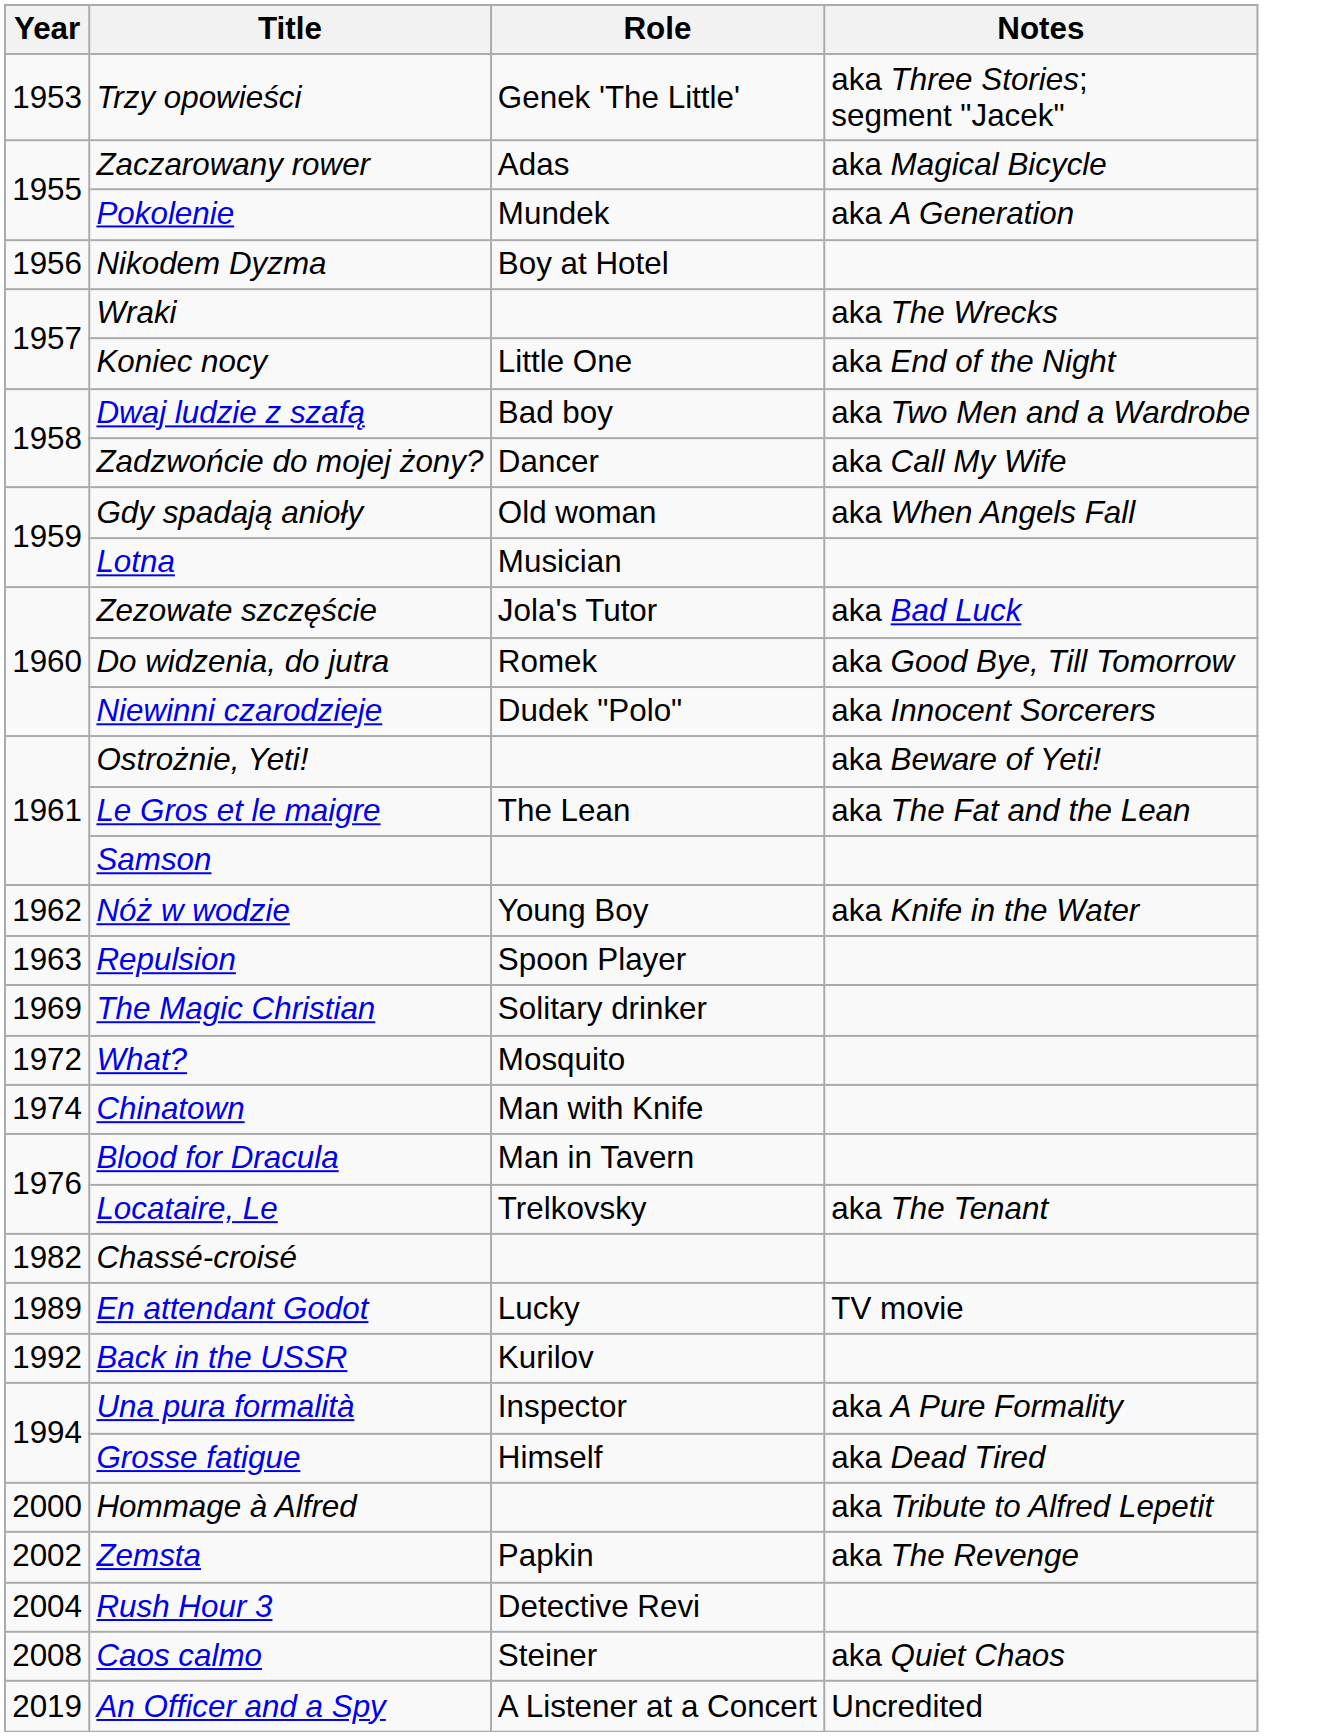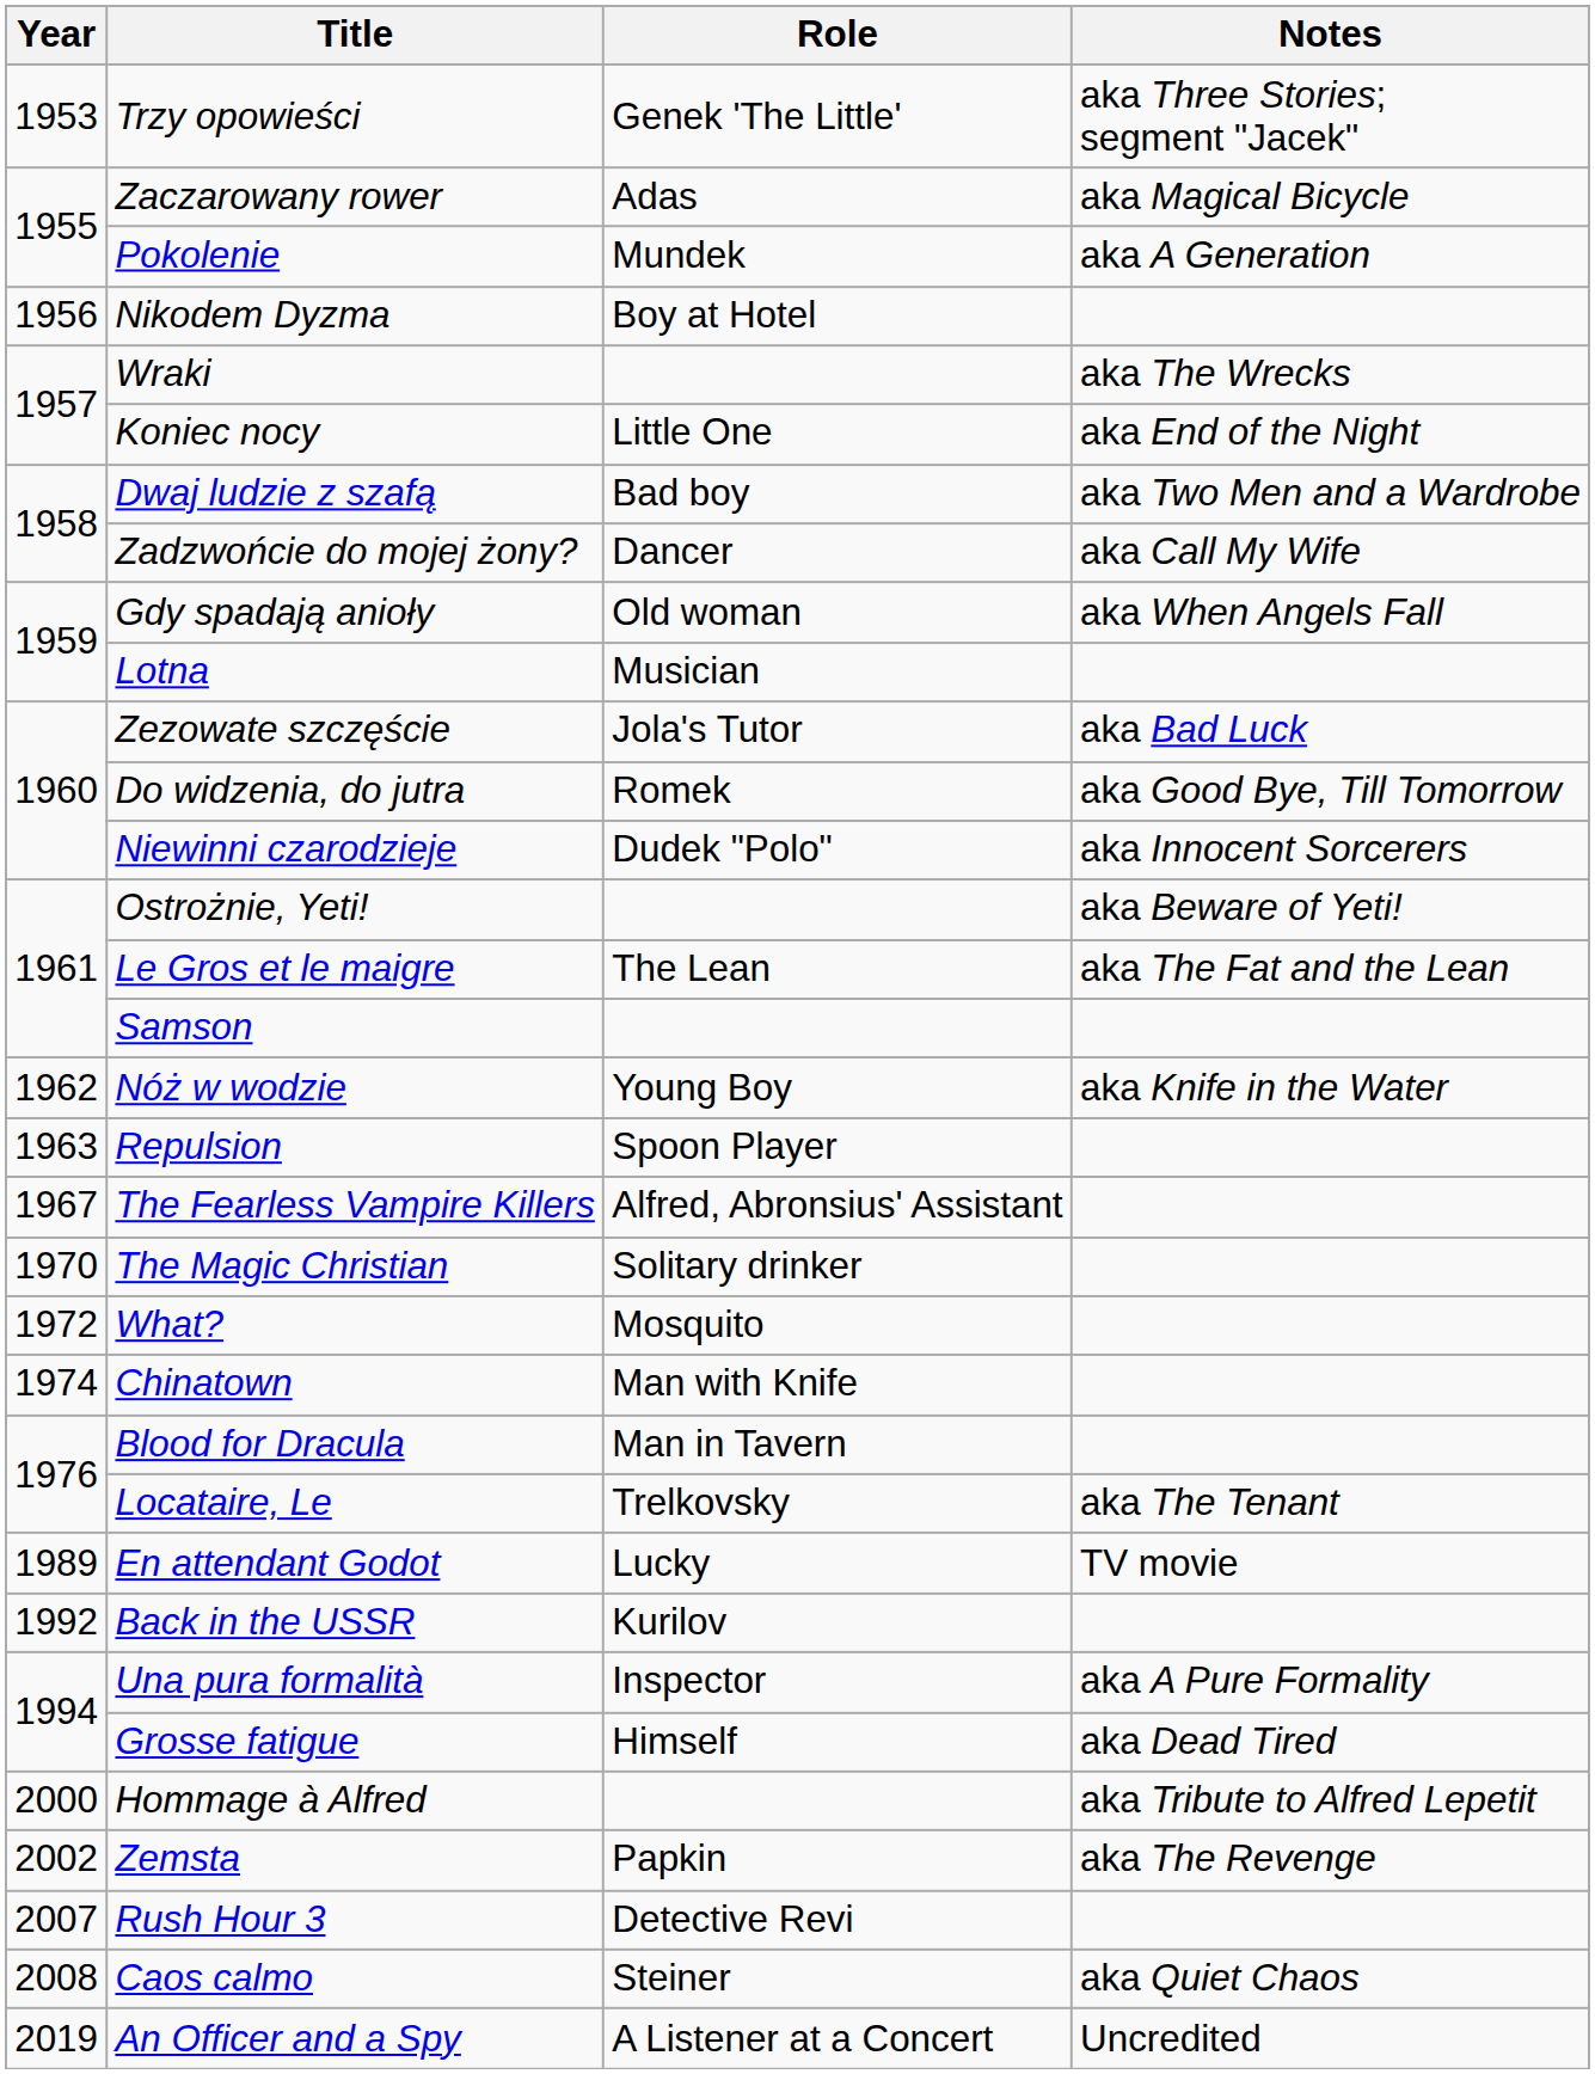+ row: 1967 | The Fearless Vampire Killers | Alfred, Abronsius' Assistant
The Magic Christian | Year: 1969 -> 1970
- row: 1982 | Chassé-croisé
Rush Hour 3 | Year: 2004 -> 2007
